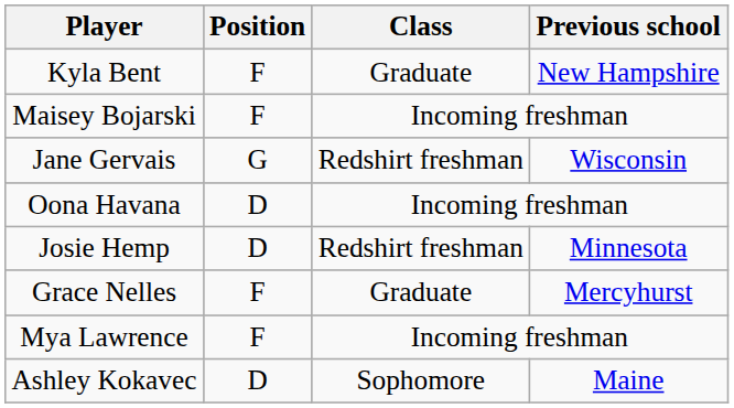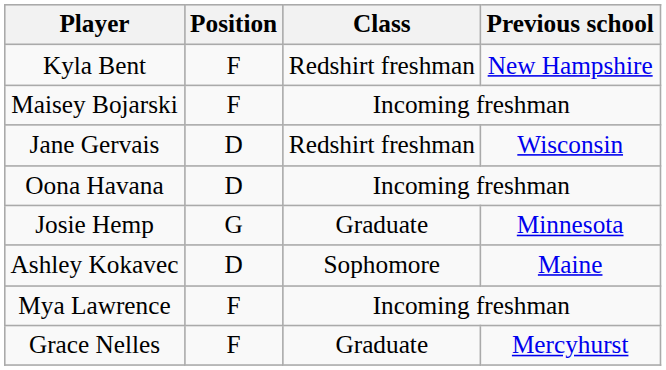Kyla Bent | Class: Graduate -> Redshirt freshman
Jane Gervais | Position: G -> D
Josie Hemp | Position: D -> G
Josie Hemp | Class: Redshirt freshman -> Graduate
rows swapped: Ashley Kokavec <-> Grace Nelles
